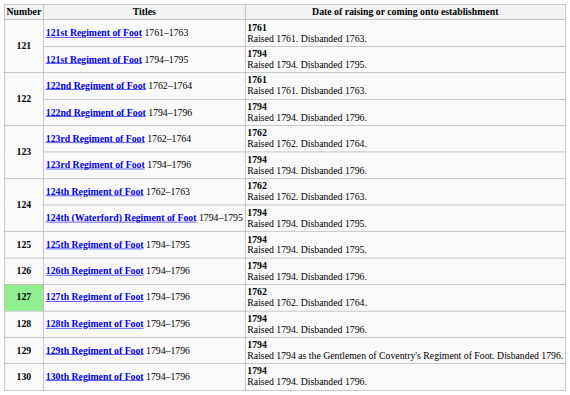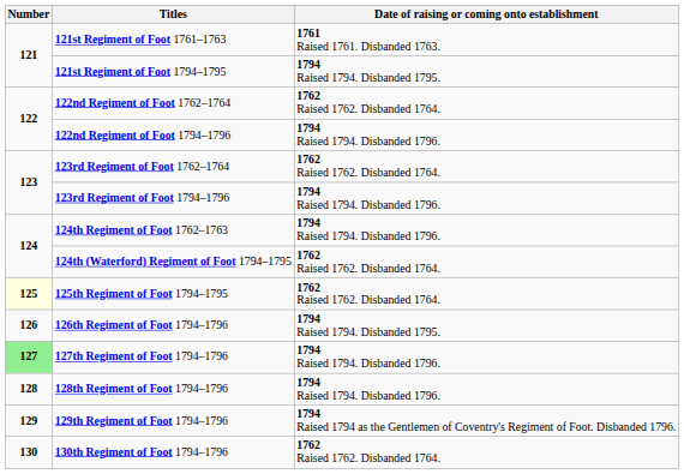122nd Regiment of Foot 1762–1764 | Date of raising or coming onto establishment: 1761 Raised 1761. Disbanded 1763. -> 1762 Raised 1762. Disbanded 1764.
124th Regiment of Foot 1762–1763 | Date of raising or coming onto establishment: 1762 Raised 1762. Disbanded 1763. -> 1794 Raised 1794. Disbanded 1796.
124th (Waterford) Regiment of Foot 1794–1795 | Date of raising or coming onto establishment: 1794 Raised 1794. Disbanded 1795. -> 1762 Raised 1762. Disbanded 1764.
125th Regiment of Foot 1794–1795 | Number: no background -> lightyellow background
125th Regiment of Foot 1794–1795 | Date of raising or coming onto establishment: 1794 Raised 1794. Disbanded 1795. -> 1762 Raised 1762. Disbanded 1764.
126th Regiment of Foot 1794–1796 | Date of raising or coming onto establishment: 1794 Raised 1794. Disbanded 1796. -> 1794 Raised 1794. Disbanded 1795.
127th Regiment of Foot 1794–1796 | Date of raising or coming onto establishment: 1762 Raised 1762. Disbanded 1764. -> 1794 Raised 1794. Disbanded 1796.
130th Regiment of Foot 1794–1796 | Date of raising or coming onto establishment: 1794 Raised 1794. Disbanded 1796. -> 1762 Raised 1762. Disbanded 1764.
